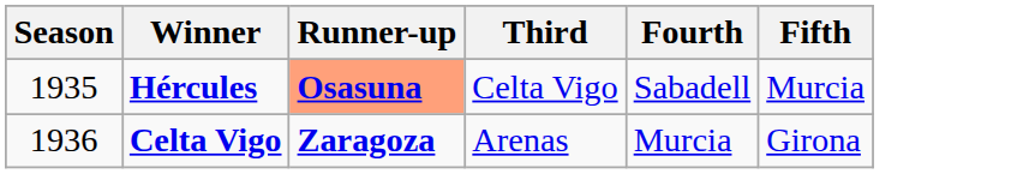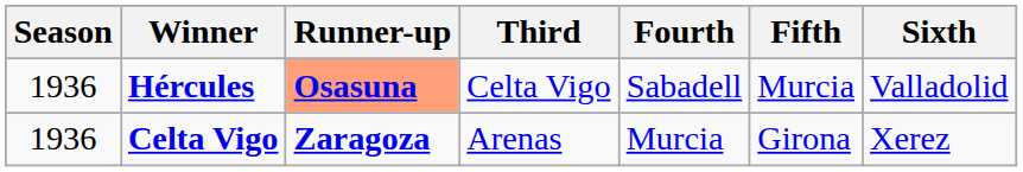+ column: Sixth | Valladolid | Xerez
Hércules | Season: 1935 -> 1936
